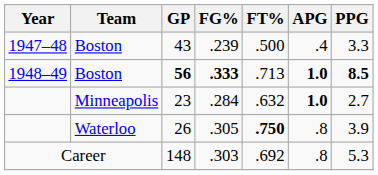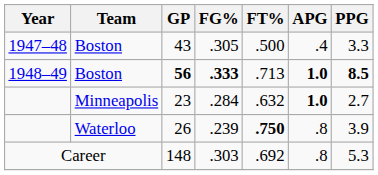43 | FG%: .239 -> .305
26 | FG%: .305 -> .239
